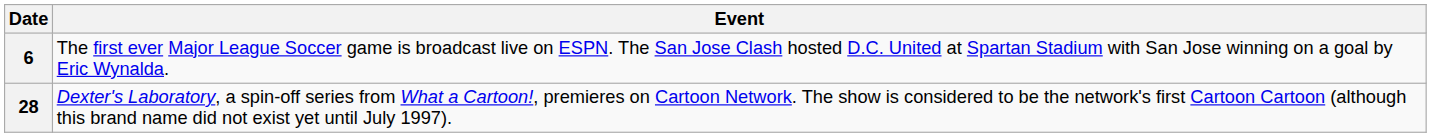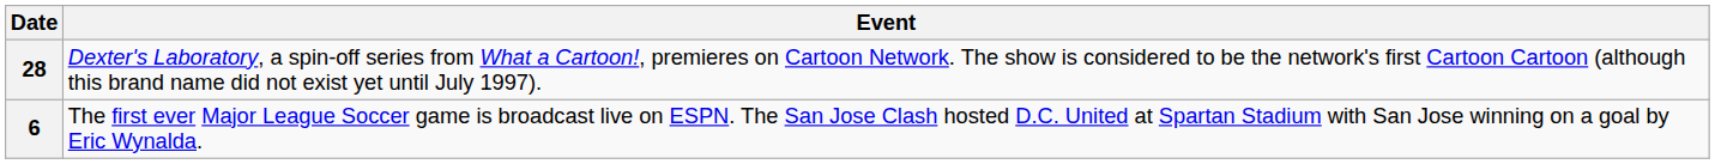rows swapped: 6 <-> 28
